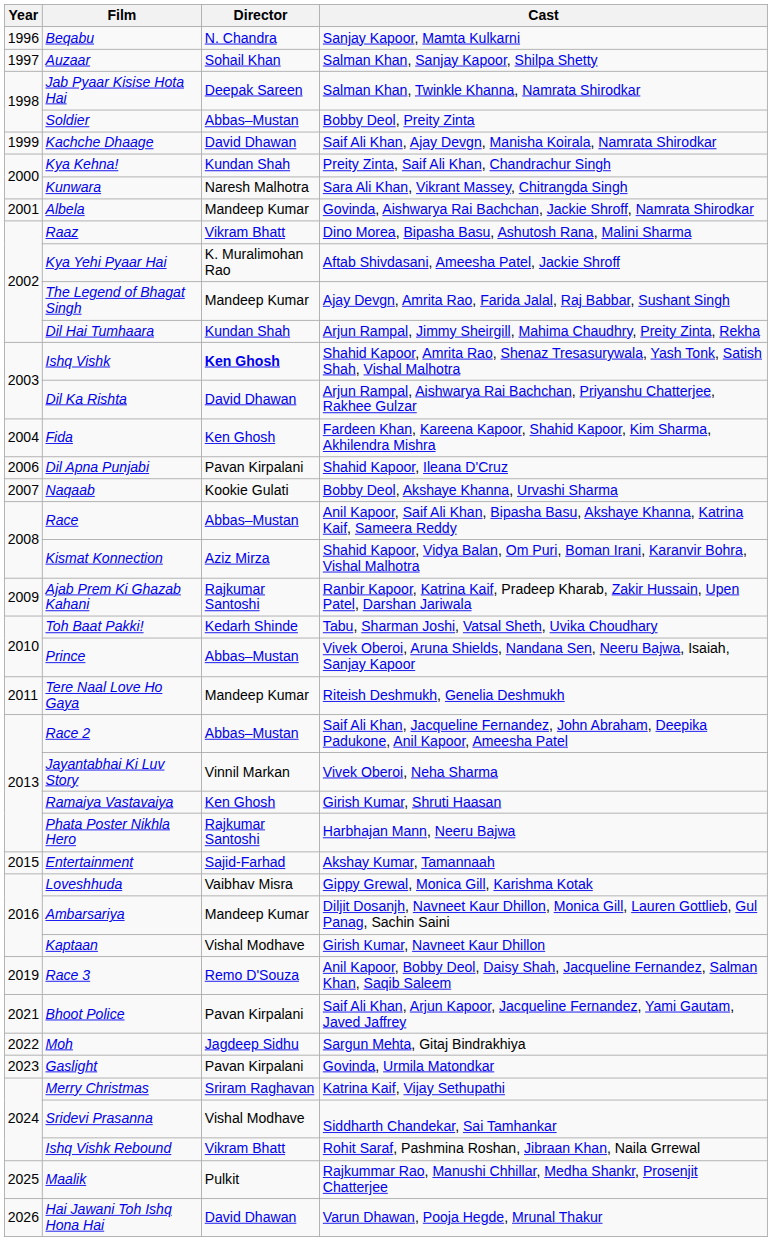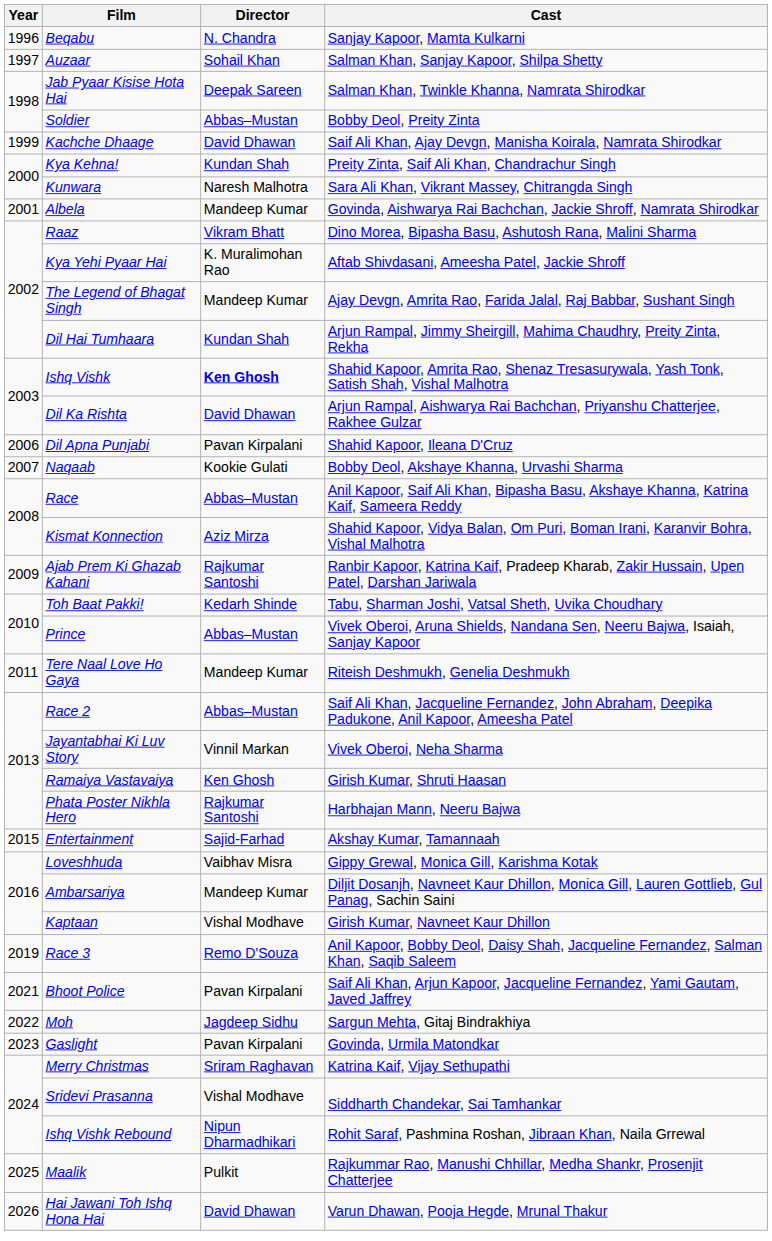- row: 2004 | Fida | Ken Ghosh | Fardeen Khan, Kareena Kapoor, Shahid Kapoor, Kim Sharma, Akhilendra Mishra
Ishq Vishk Rebound | Director: Vikram Bhatt -> Nipun Dharmadhikari
